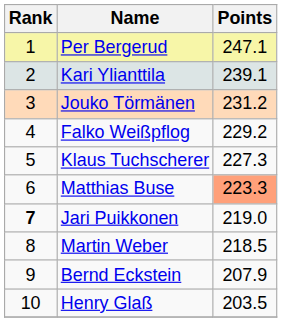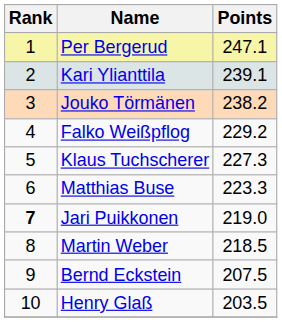Jouko Törmänen | Points: 231.2 -> 238.2
Matthias Buse | Points: lightsalmon background -> no background
Bernd Eckstein | Points: 207.9 -> 207.5
